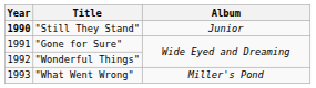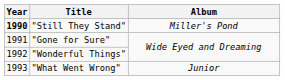"Still They Stand" | Album: Junior -> Miller's Pond
"What Went Wrong" | Album: Miller's Pond -> Junior
